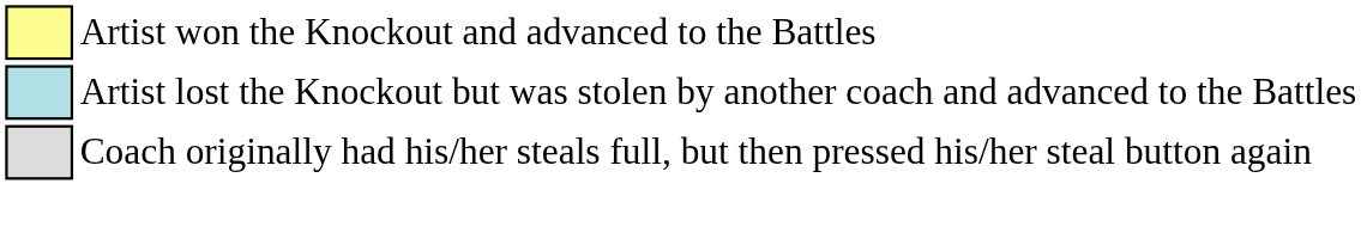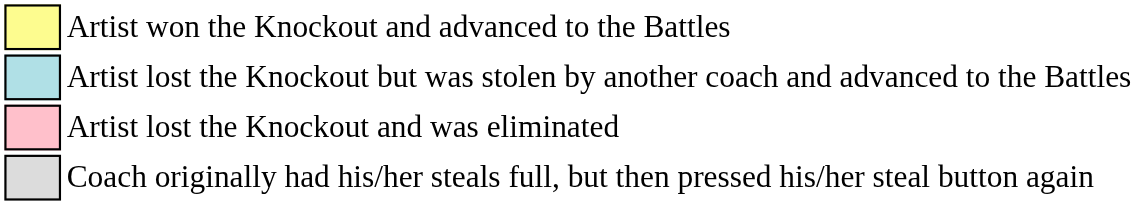+ row: Artist lost the Knockout and was eliminated
